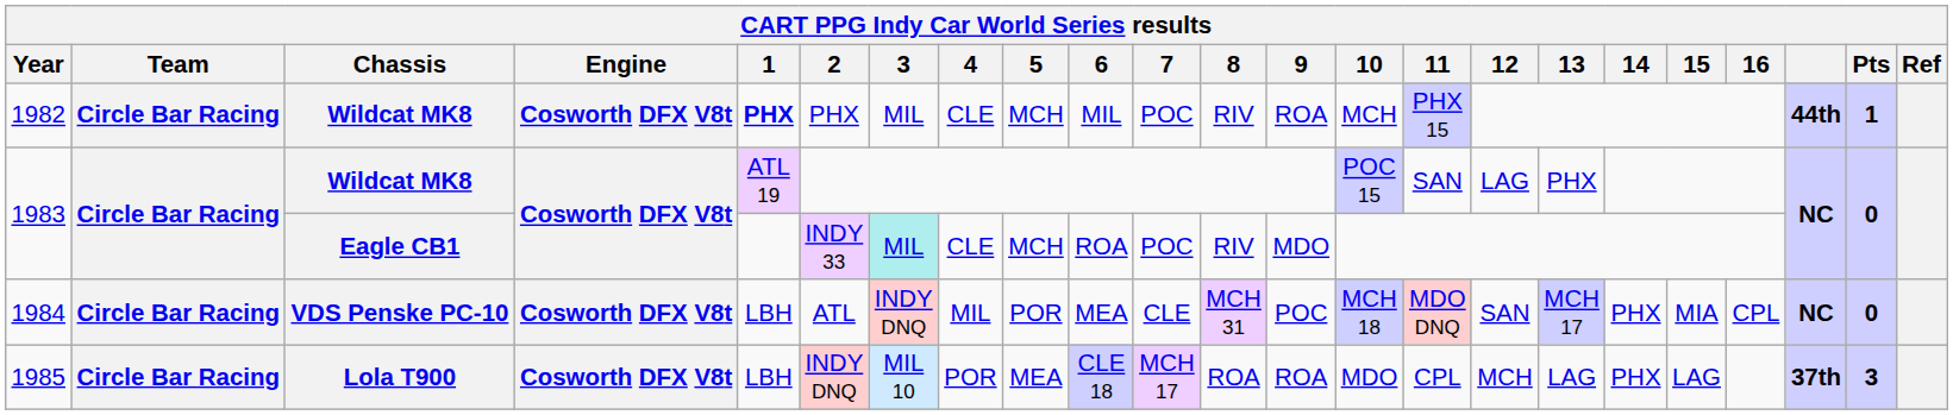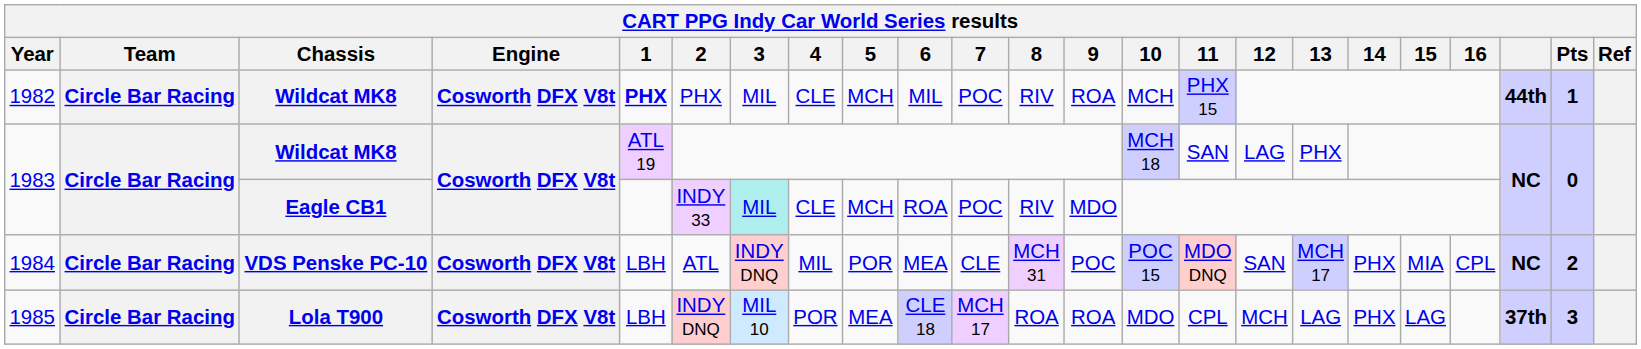1983 / Wildcat MK8 | 10: POC 15 -> MCH 18
1984 | 10: MCH 18 -> POC 15
1984 | Pts: 0 -> 2
